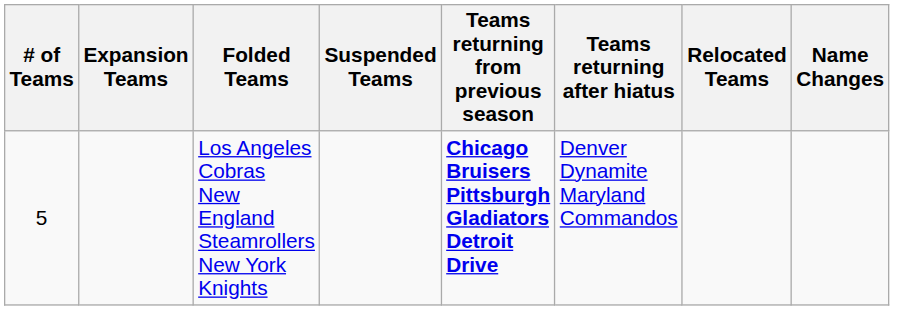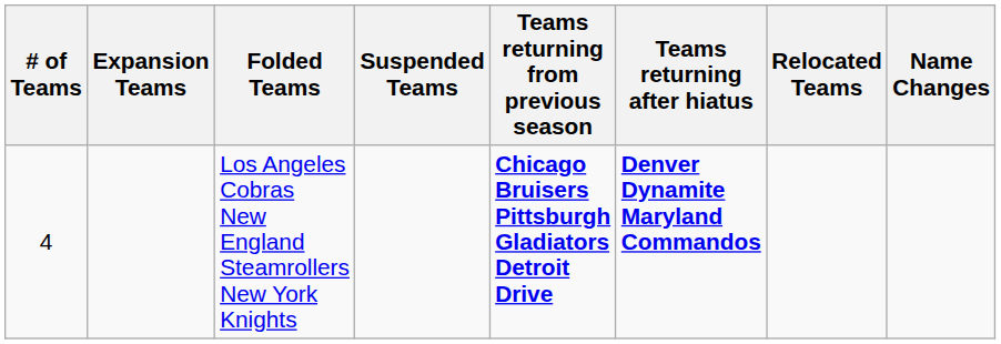Los Angeles Cobras New England Steamrollers New York Knights | # of Teams: 5 -> 4
Los Angeles Cobras New England Steamrollers New York Knights | Teams returning after hiatus: normal -> bold
